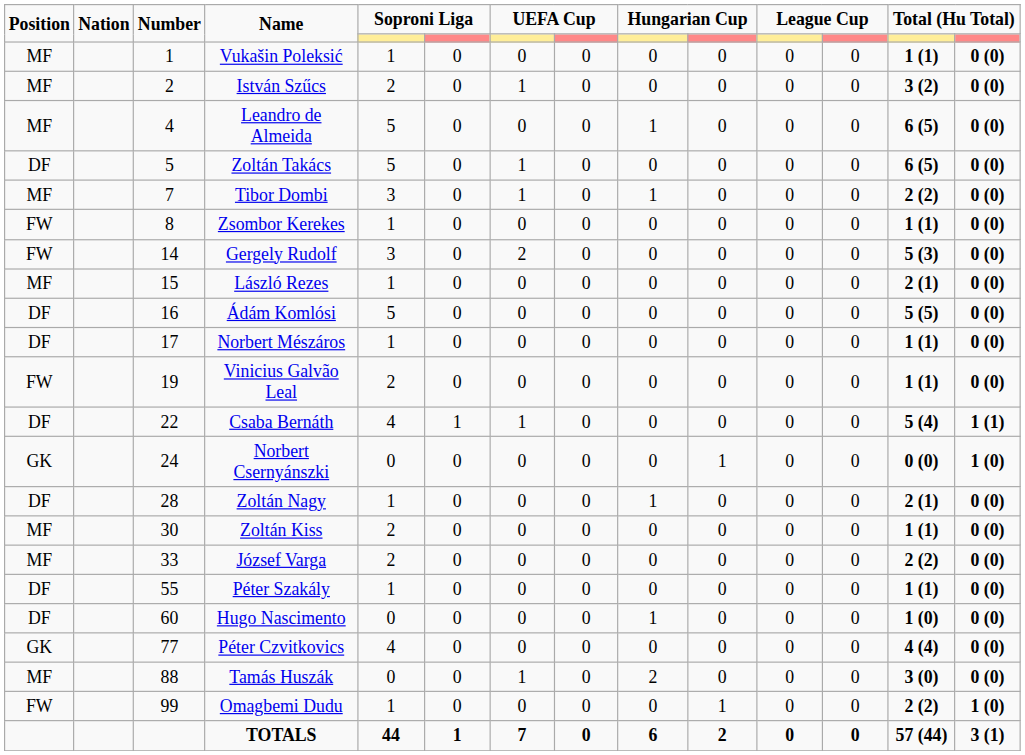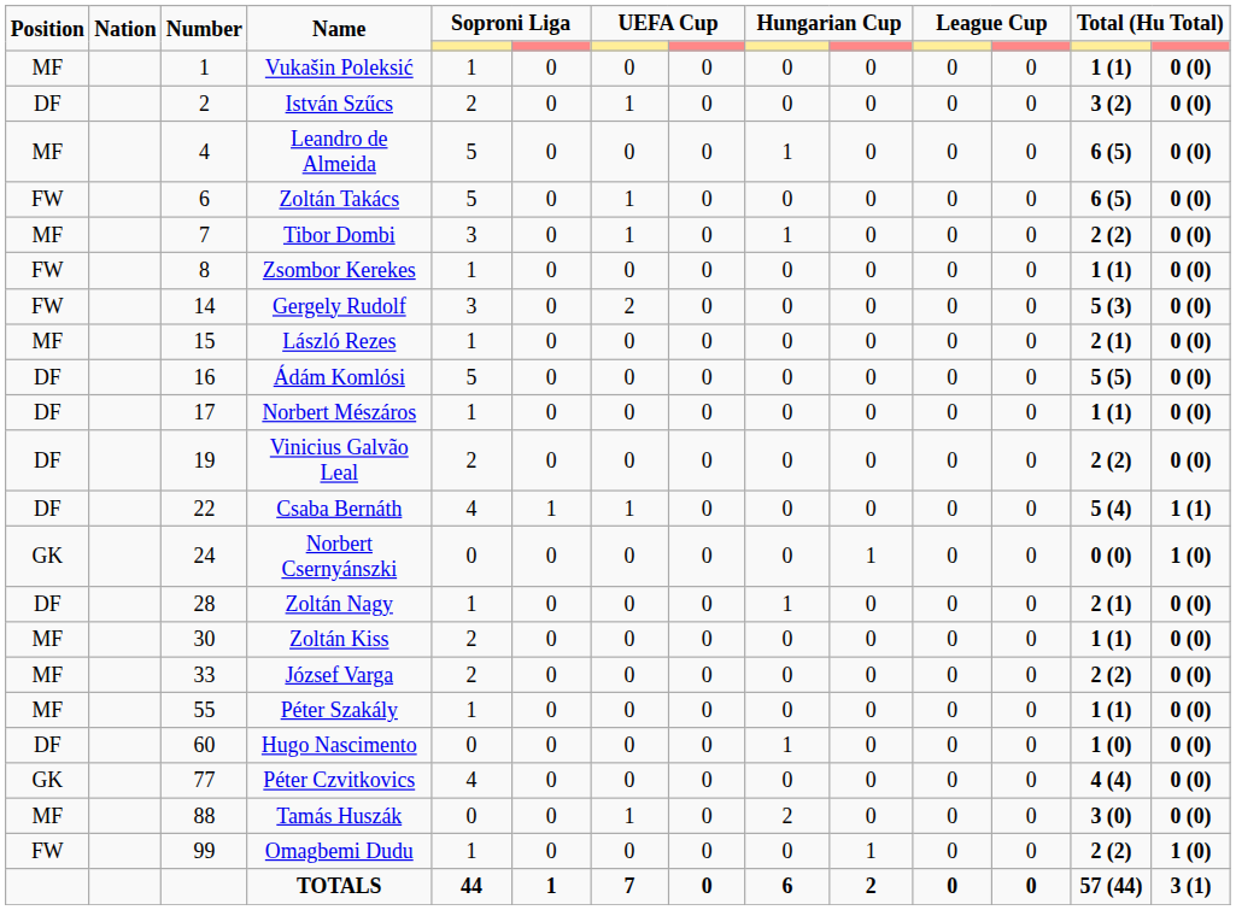István Szűcs | Position: MF -> DF
Zoltán Takács | Position: DF -> FW
Zoltán Takács | Number: 5 -> 6
Vinicius Galvão Leal | Position: FW -> DF
Vinicius Galvão Leal | column 13: 1 (1) -> 2 (2)
Péter Szakály | Position: DF -> MF
